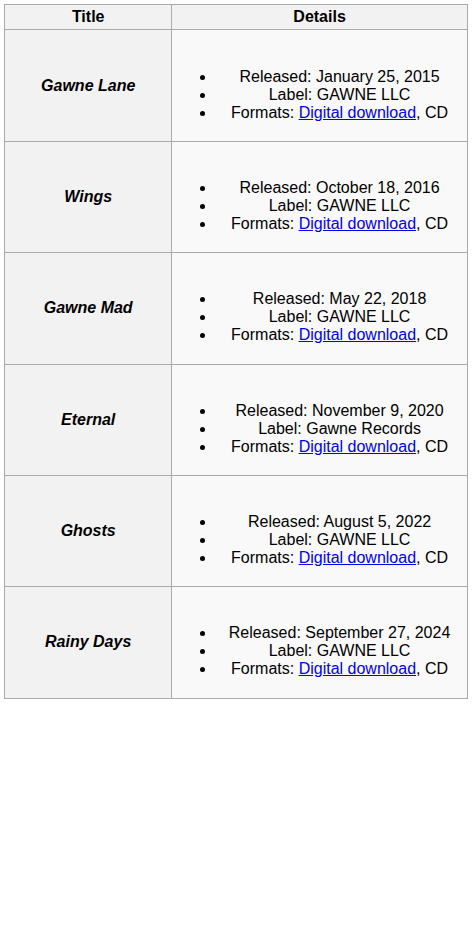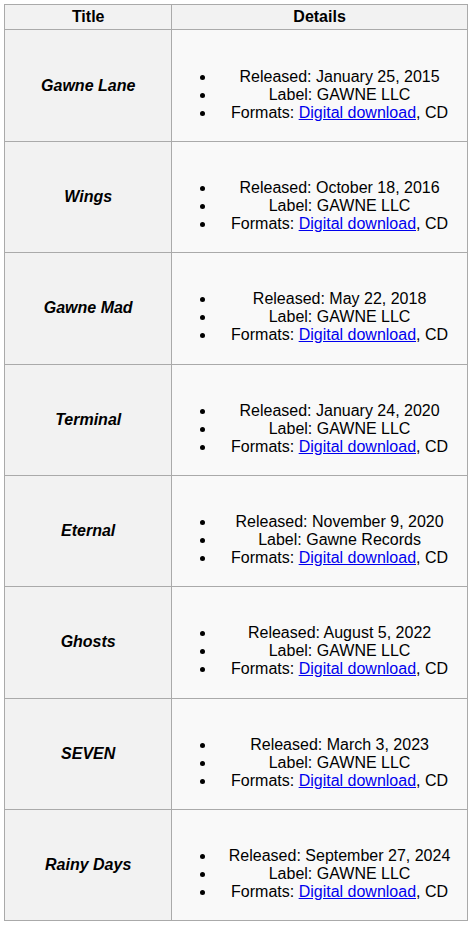+ row: Terminal | Released: January 24, 2020 Label: GAWNE LLC Formats: Digital download, CD
+ row: SEVEN | Released: March 3, 2023 Label: GAWNE LLC Formats: Digital download, CD
